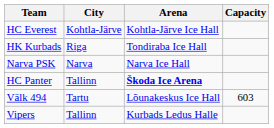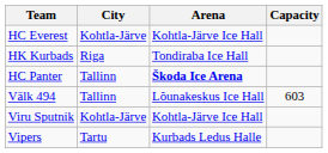- row: Narva PSK | Narva | Narva Ice Hall
Välk 494 | City: Tartu -> Tallinn
+ row: Viru Sputnik | Kohtla-Järve | Kohtla-Järve Ice Hall
Vipers | City: Tallinn -> Tartu
